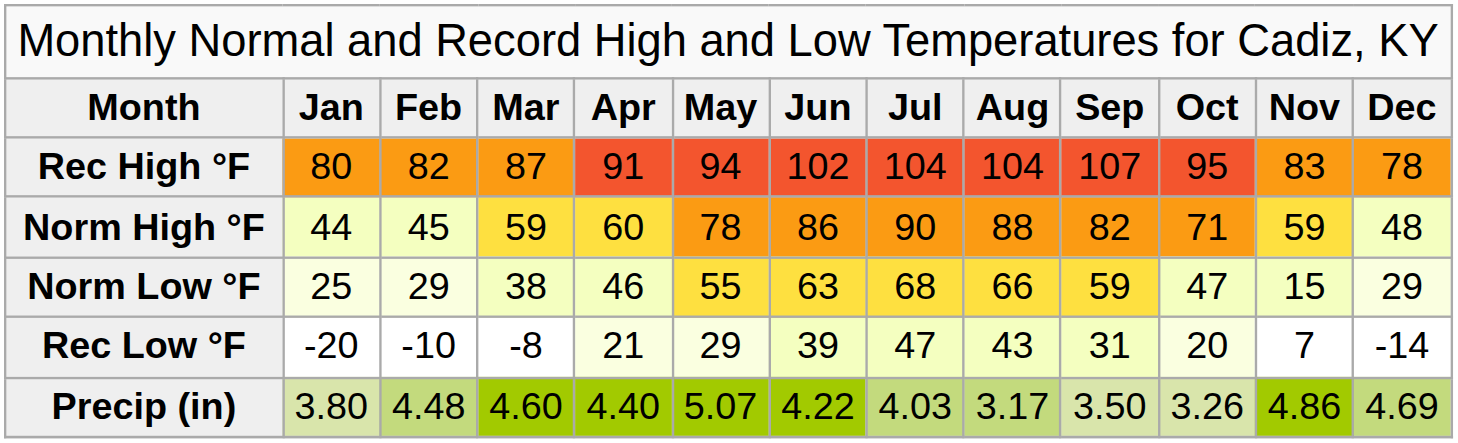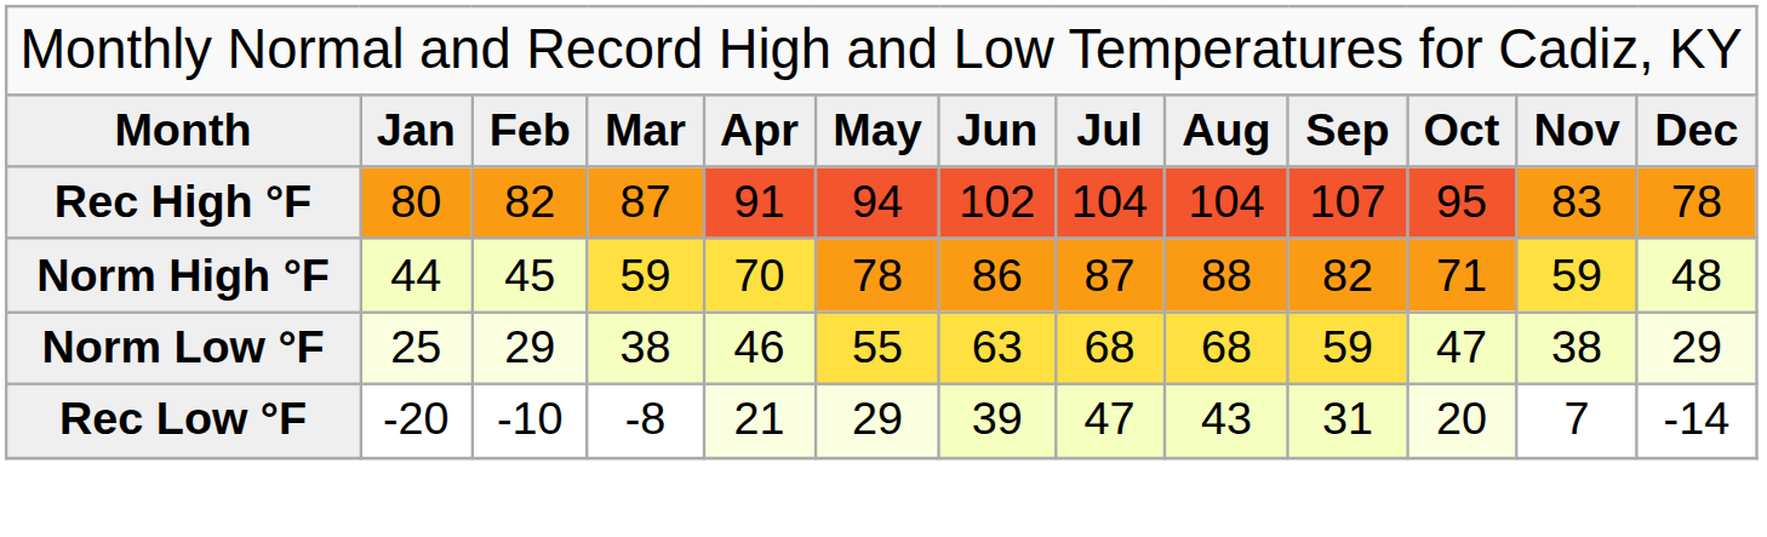Norm High °F | column 5: 60 -> 70
Norm High °F | column 8: 90 -> 87
Norm Low °F | column 9: 66 -> 68
Norm Low °F | column 12: 15 -> 38
- row: Precip (in) | 3.80 | 4.48 | 4.60 | 4.40 | 5.07 | 4.22 | 4.03 | 3.17 | 3.50 | 3.26 | 4.86 | 4.69
